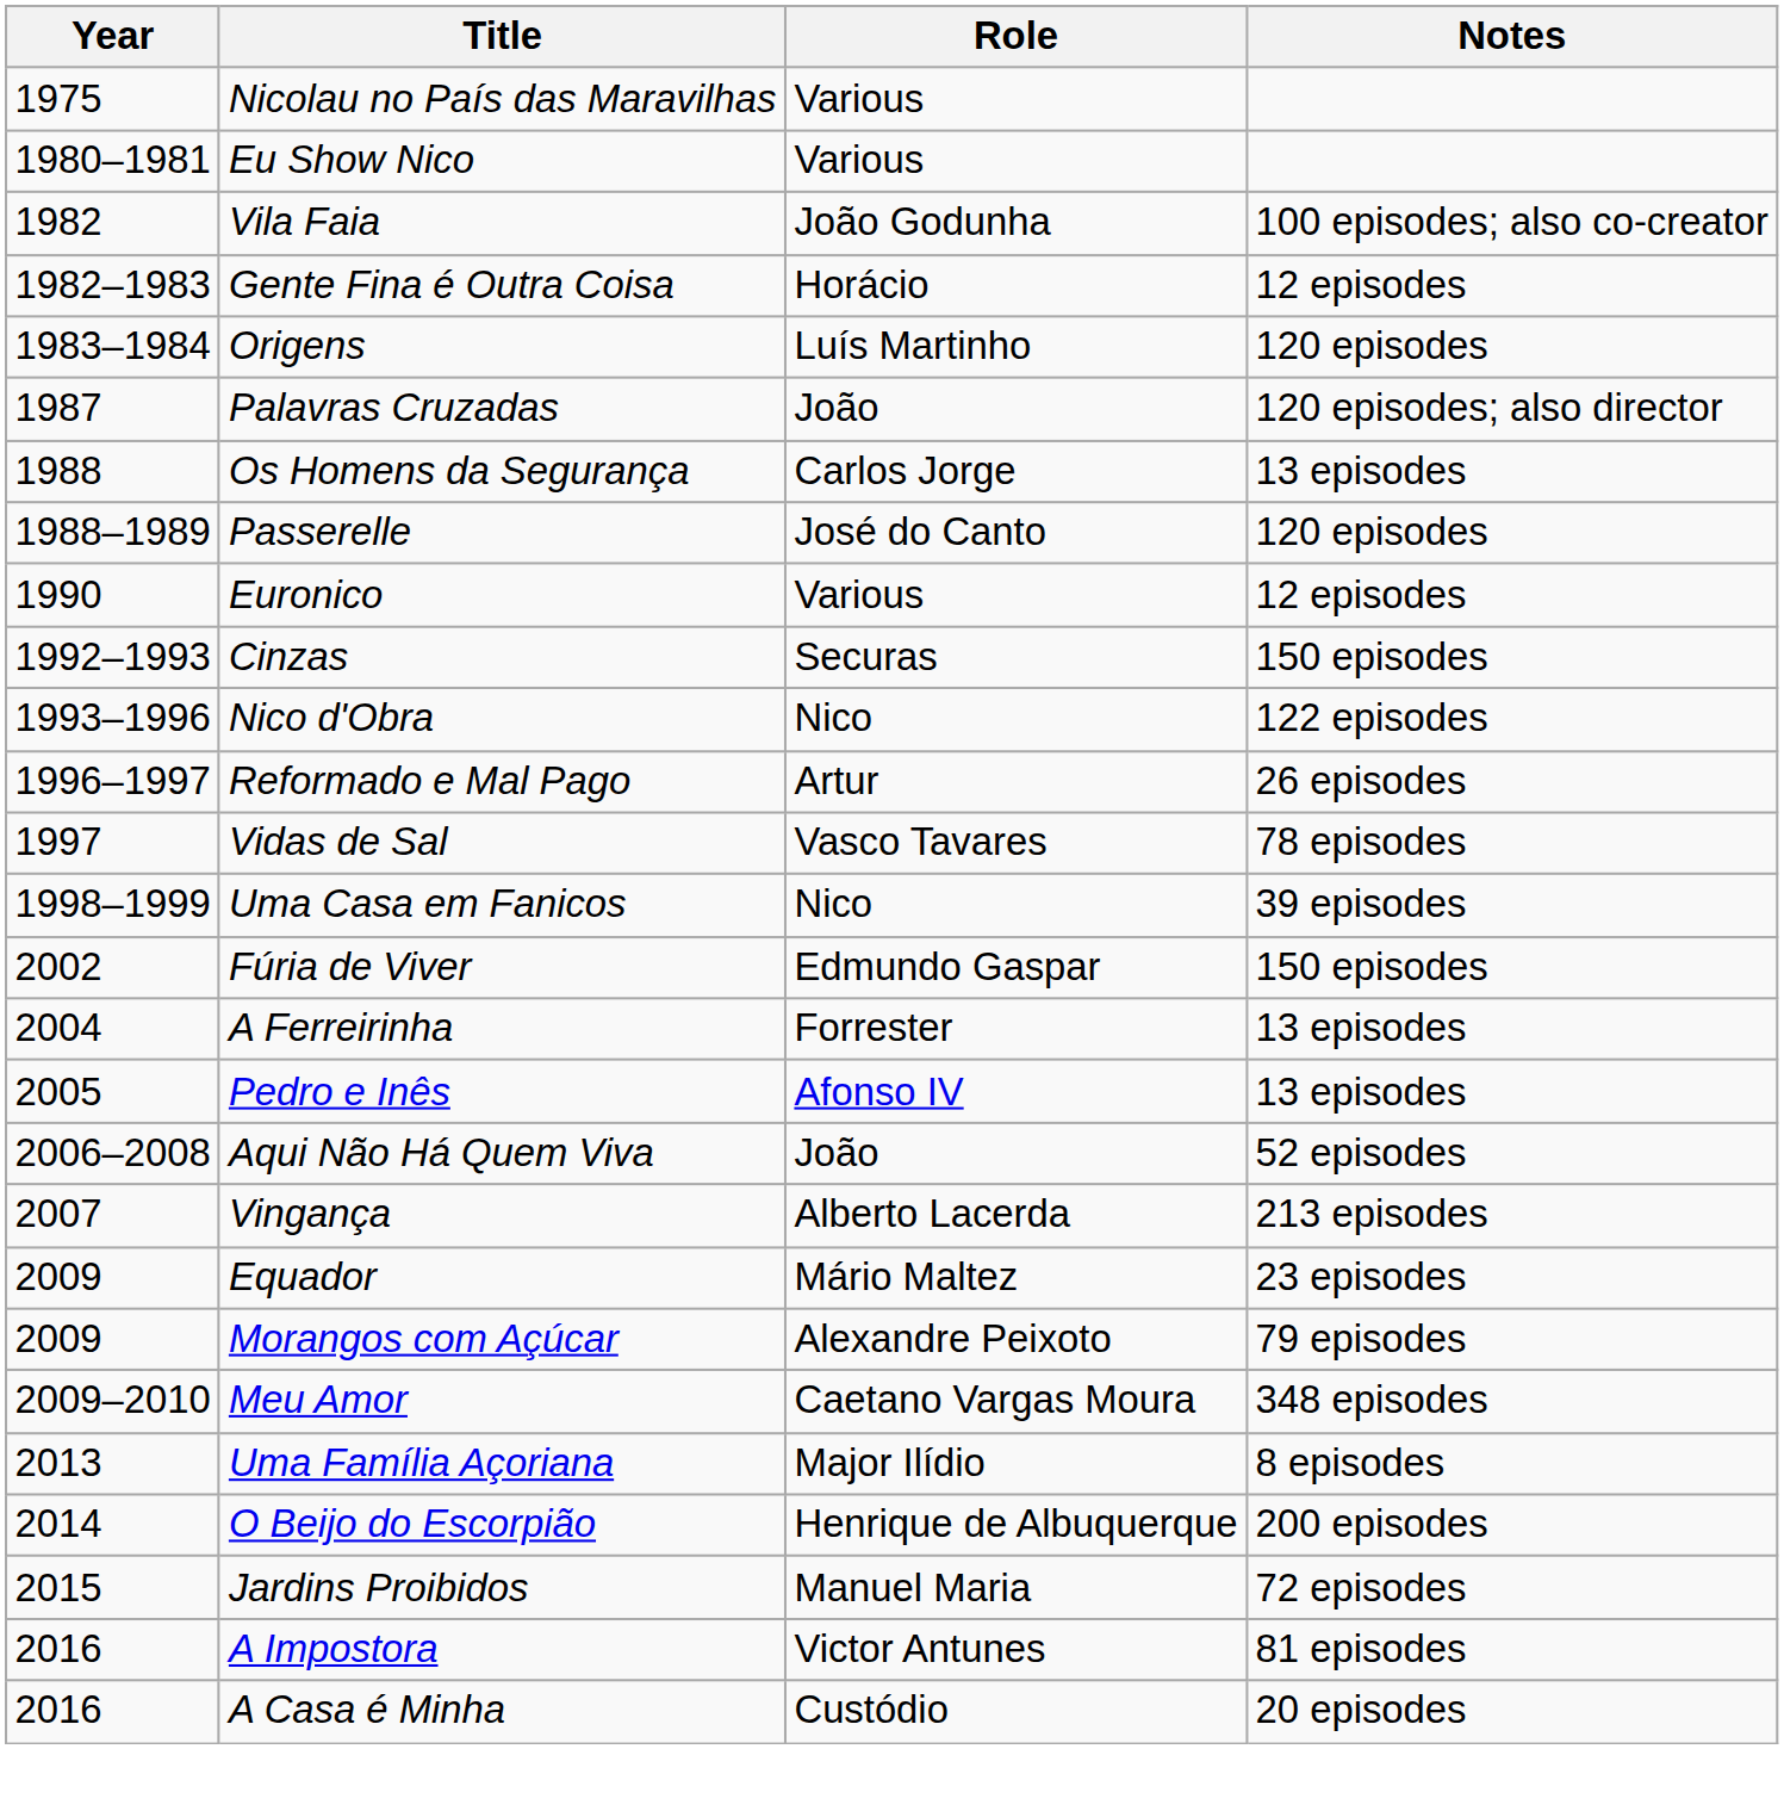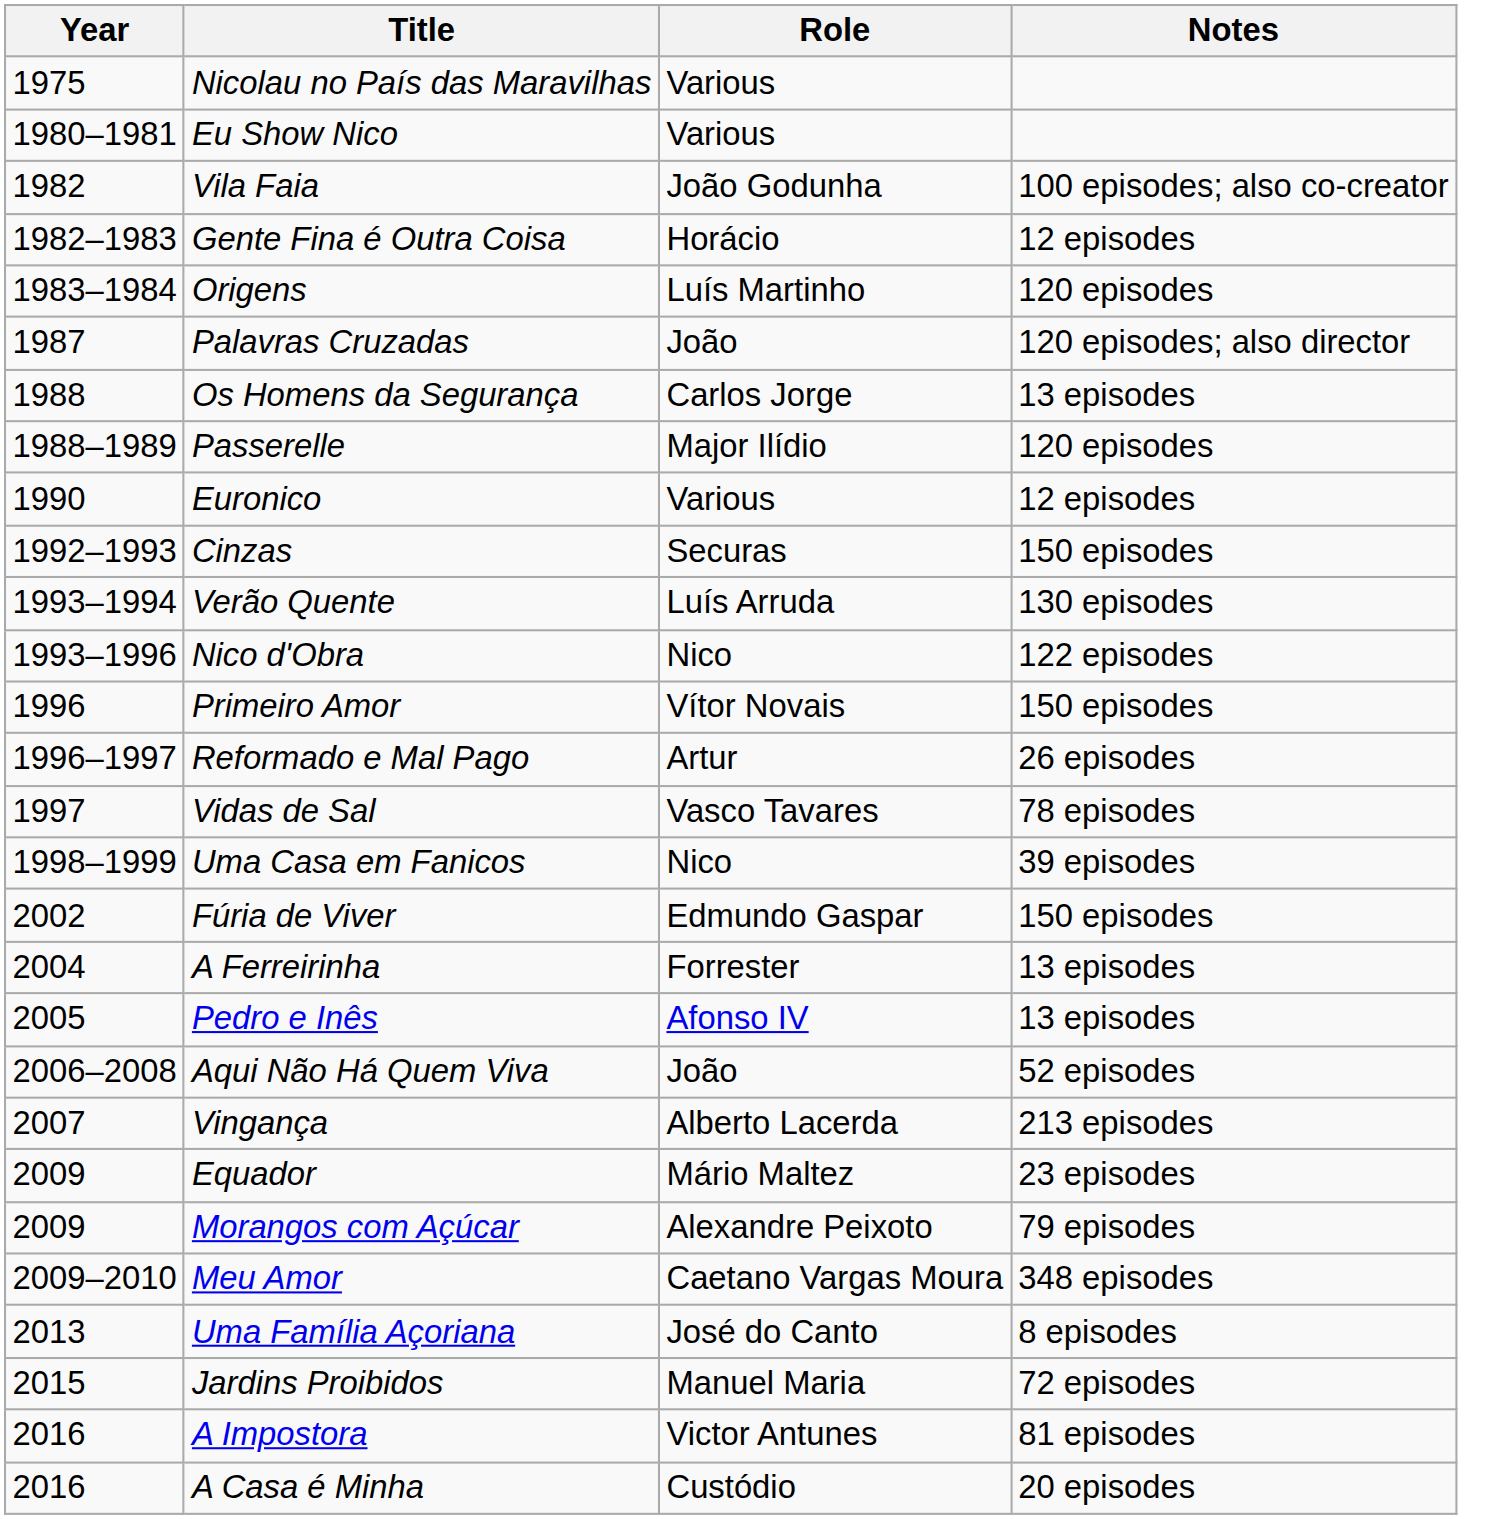Passerelle | Role: José do Canto -> Major Ilídio
+ row: 1993–1994 | Verão Quente | Luís Arruda | 130 episodes
+ row: 1996 | Primeiro Amor | Vítor Novais | 150 episodes
Uma Família Açoriana | Role: Major Ilídio -> José do Canto
- row: 2014 | O Beijo do Escorpião | Henrique de Albuquerque | 200 episodes
